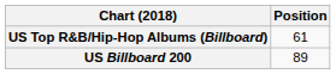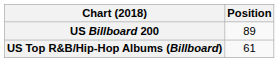rows swapped: US Billboard 200 <-> US Top R&B/Hip-Hop Albums (Billboard)
